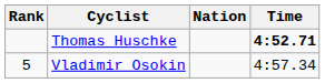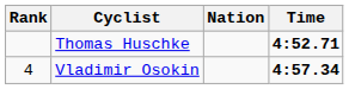Vladimir Osokin | Rank: 5 -> 4
Vladimir Osokin | Time: normal -> bold
